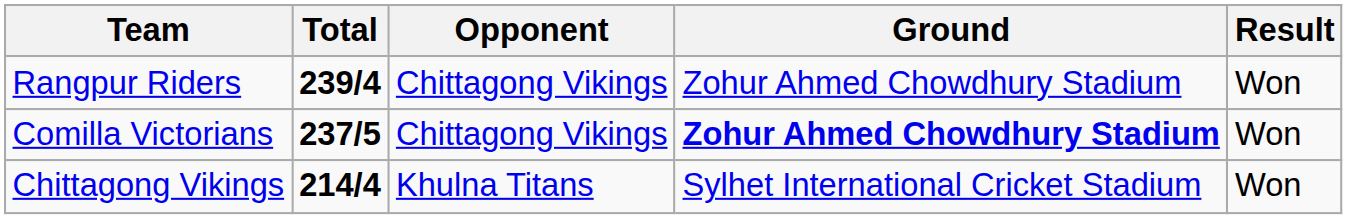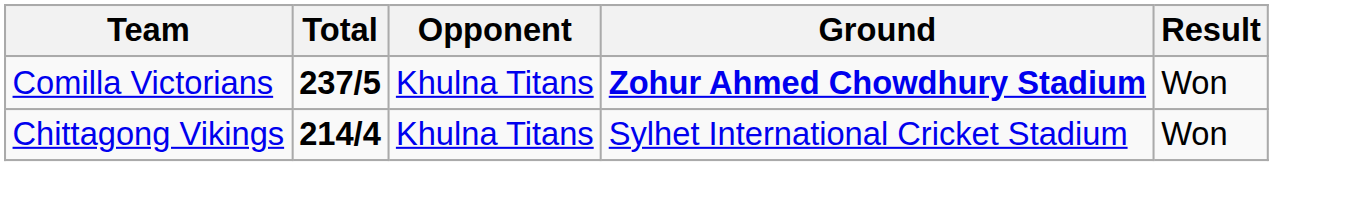- row: Rangpur Riders | 239/4 | Chittagong Vikings | Zohur Ahmed Chowdhury Stadium | Won
Comilla Victorians | Opponent: Chittagong Vikings -> Khulna Titans
